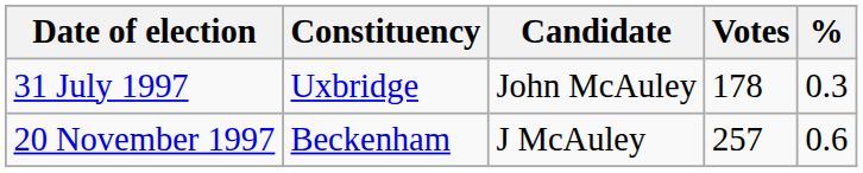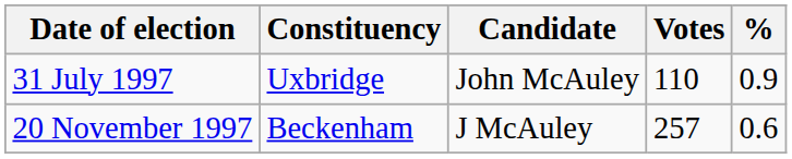31 July 1997 | Votes: 178 -> 110
31 July 1997 | %: 0.3 -> 0.9
